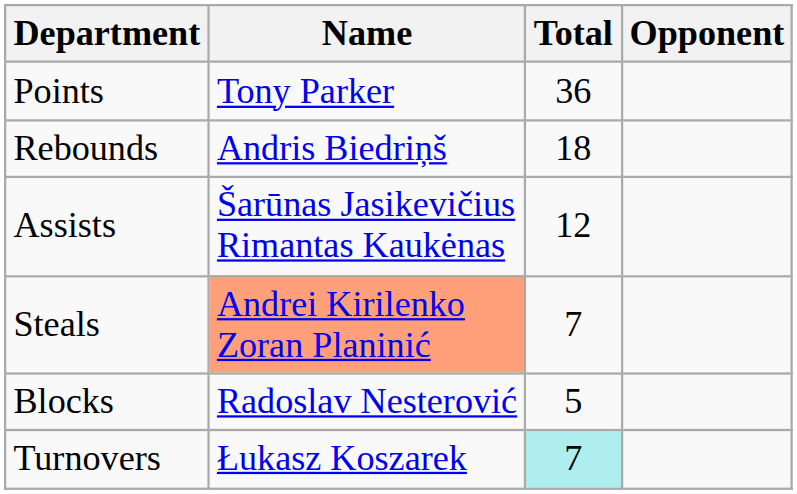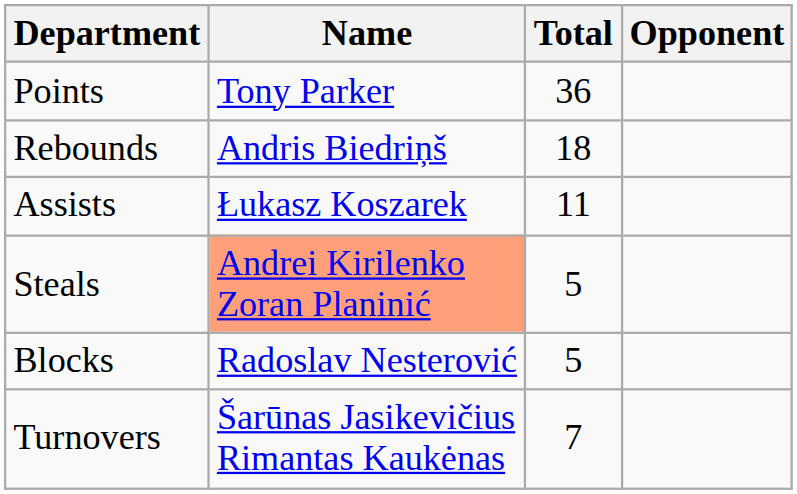Assists | Name: Šarūnas Jasikevičius Rimantas Kaukėnas -> Łukasz Koszarek
Assists | Total: 12 -> 11
Steals | Total: 7 -> 5
Turnovers | Name: Łukasz Koszarek -> Šarūnas Jasikevičius Rimantas Kaukėnas
Turnovers | Total: paleturquoise background -> no background
